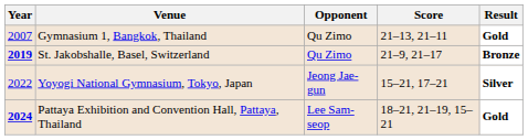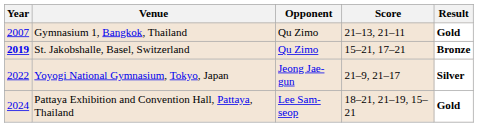St. Jakobshalle, Basel, Switzerland | Score: 21–9, 21–17 -> 15–21, 17–21
Yoyogi National Gymnasium, Tokyo, Japan | Score: 15–21, 17–21 -> 21–9, 21–17
Pattaya Exhibition and Convention Hall, Pattaya, Thailand | Year: bold -> normal
